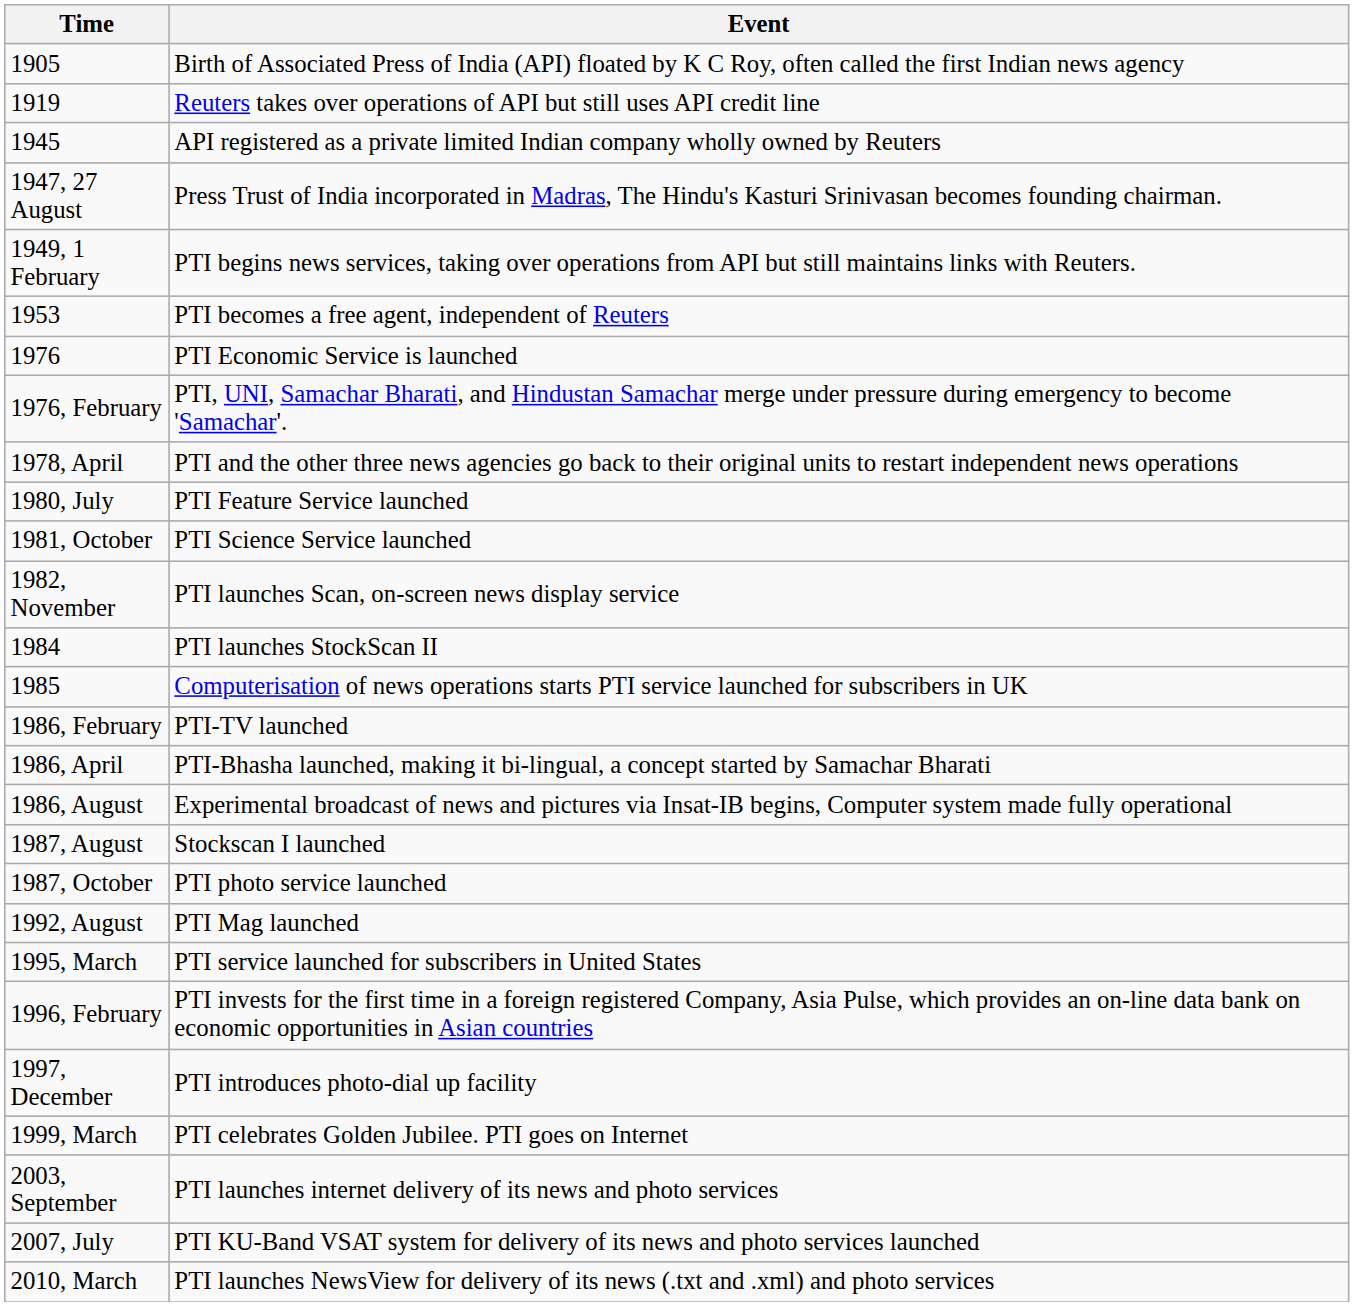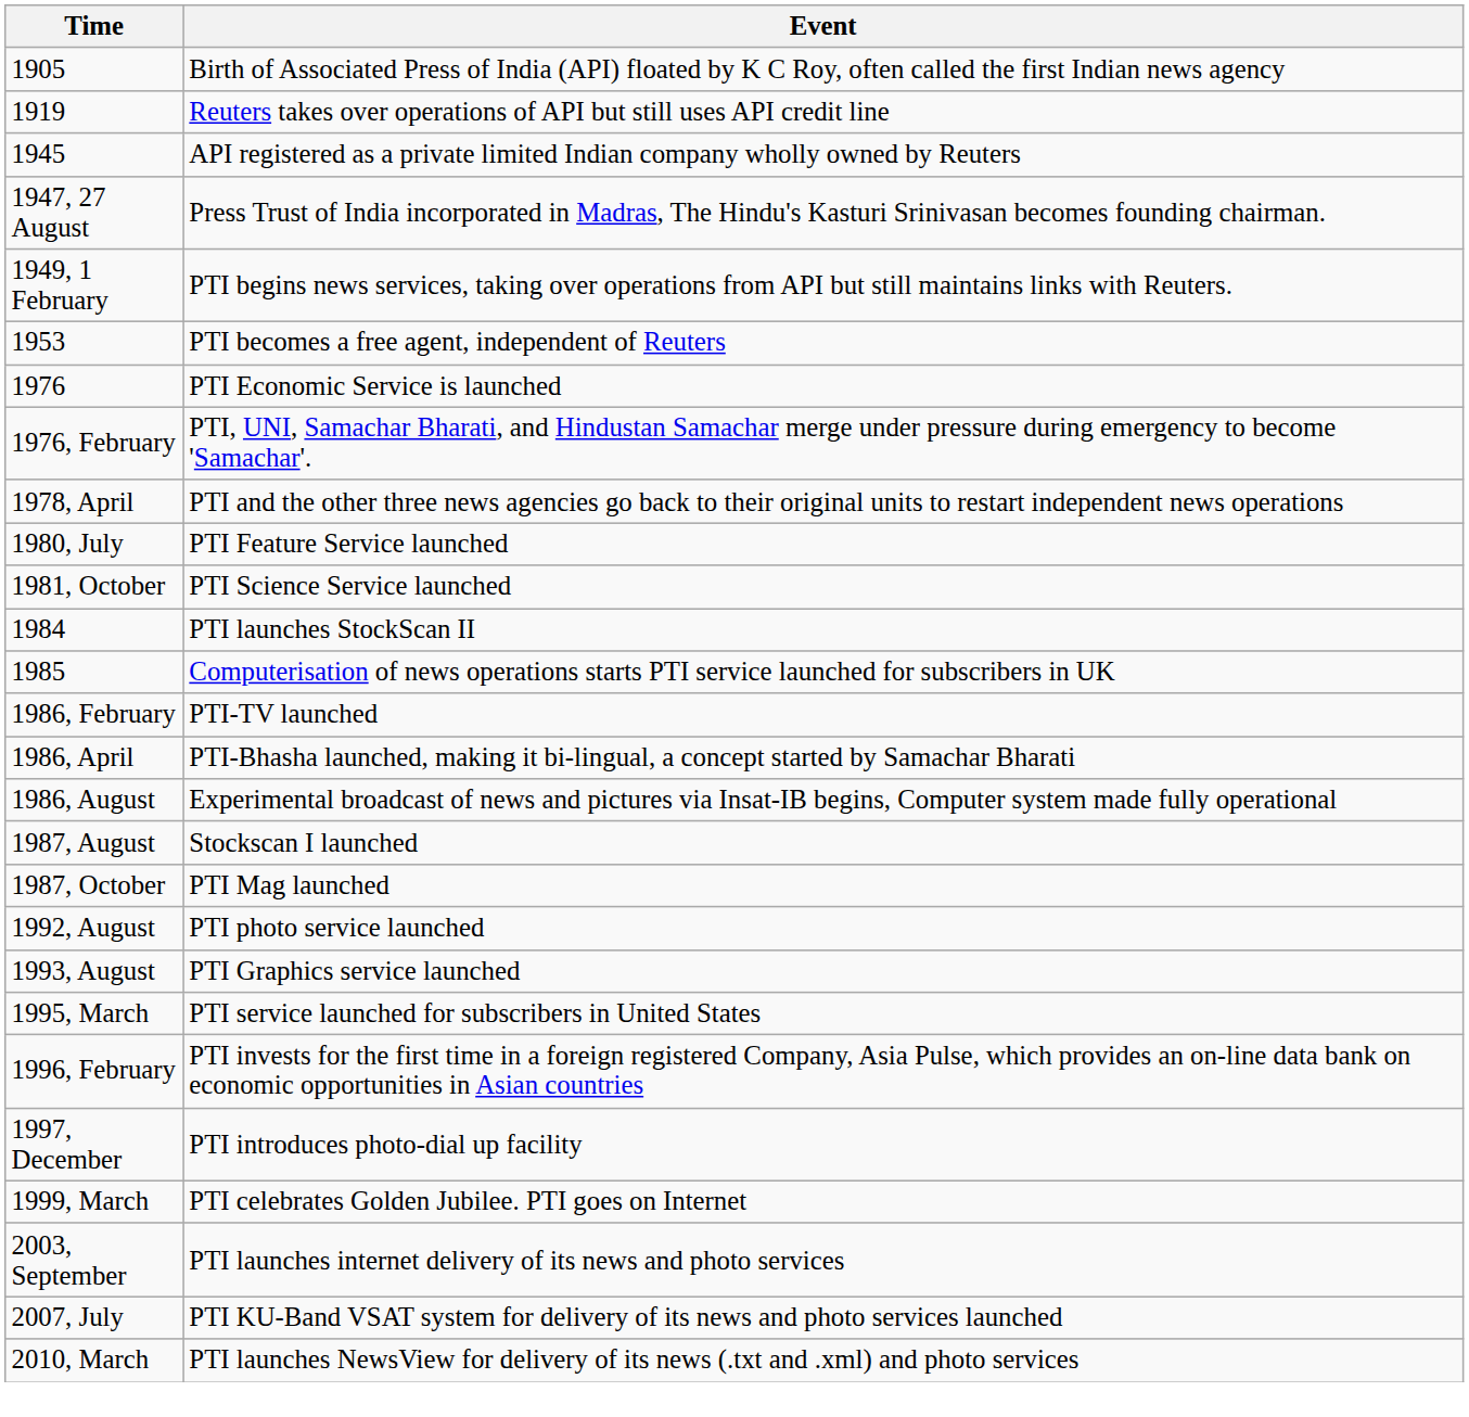- row: 1982, November | PTI launches Scan, on-screen news display service
1987, October | Event: PTI photo service launched -> PTI Mag launched
1992, August | Event: PTI Mag launched -> PTI photo service launched
+ row: 1993, August | PTI Graphics service launched
